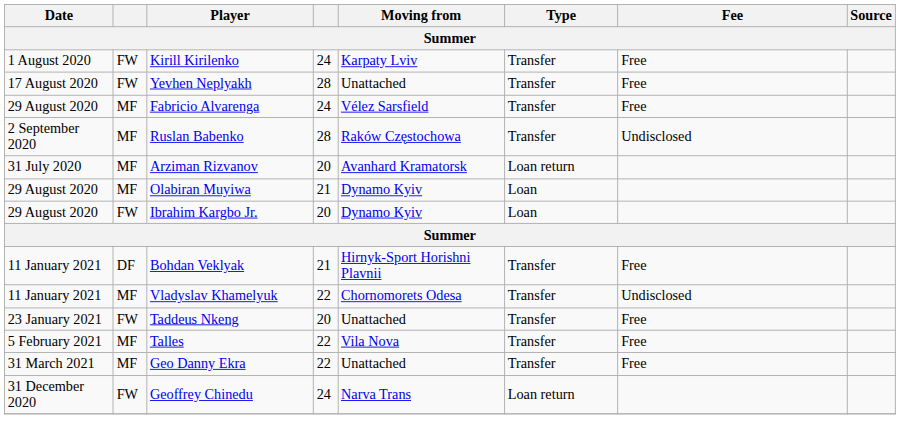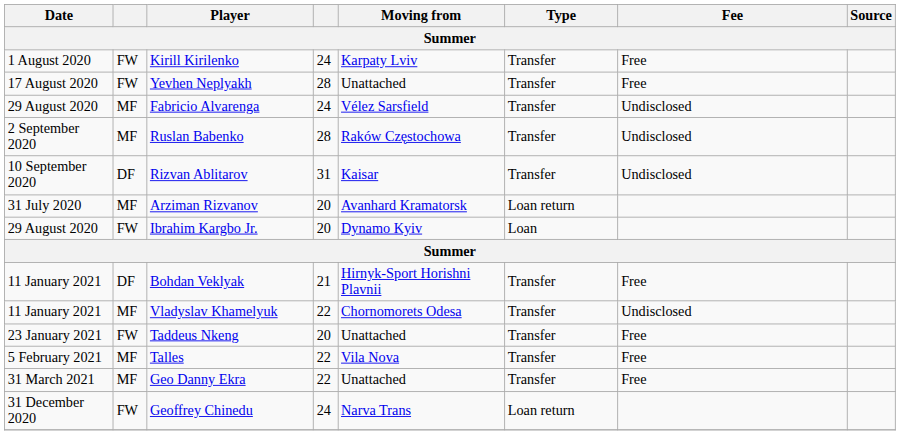Fabricio Alvarenga | Fee: Free -> Undisclosed
+ row: 10 September 2020 | DF | Rizvan Ablitarov | 31 | Kaisar | Transfer | Undisclosed
- row: 29 August 2020 | MF | Olabiran Muyiwa | 21 | Dynamo Kyiv | Loan
